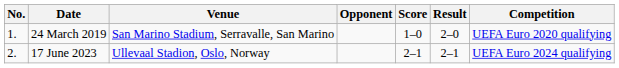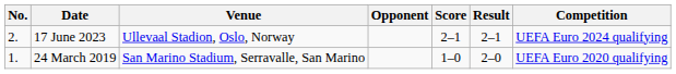rows swapped: 24 March 2019 <-> 17 June 2023
